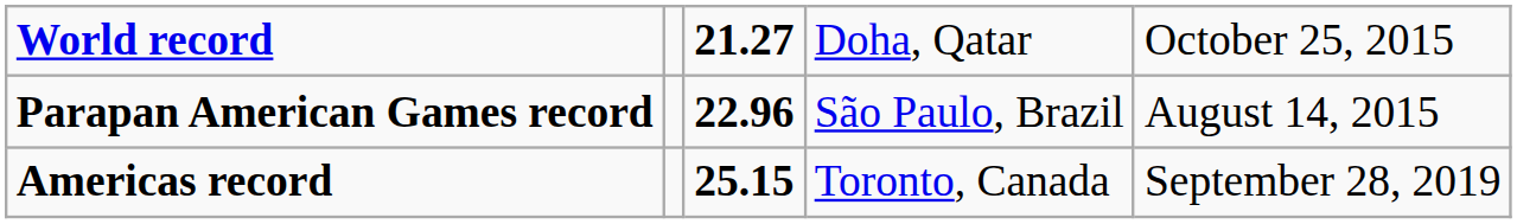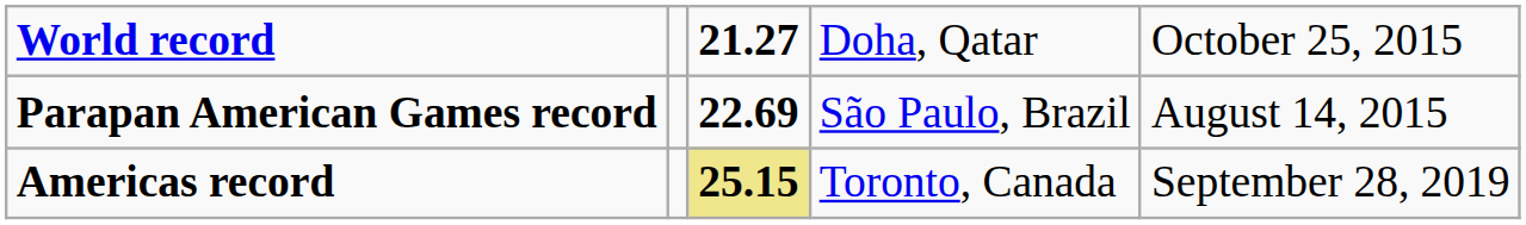Parapan American Games record | column 3: 22.96 -> 22.69
Americas record | column 3: no background -> khaki background
